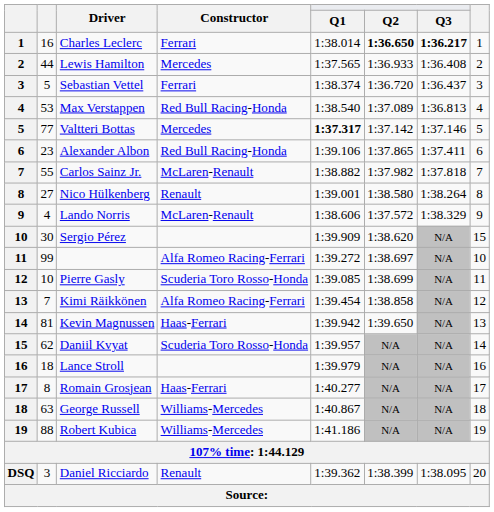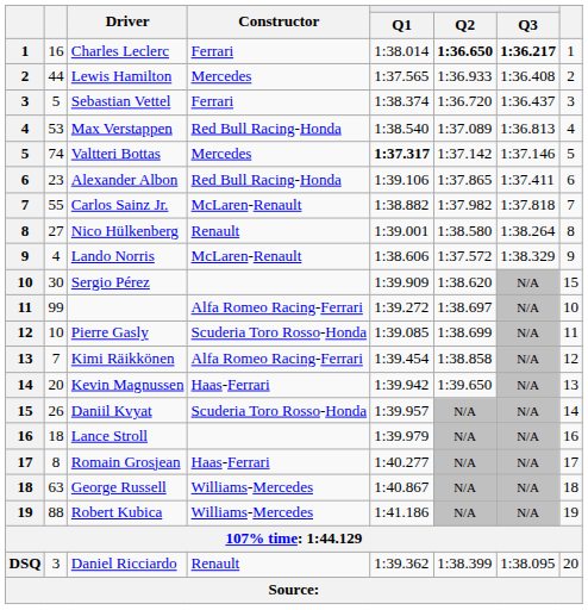Valtteri Bottas | column 2: 77 -> 74
Kevin Magnussen | column 2: 81 -> 20
Daniil Kvyat | column 2: 62 -> 26
